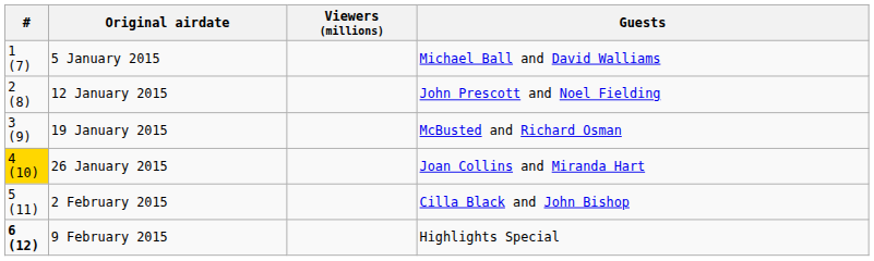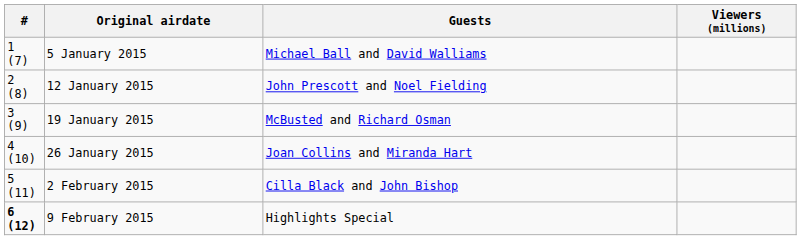columns swapped: Guests <-> Viewers (millions)
26 January 2015 | #: gold background -> no background
